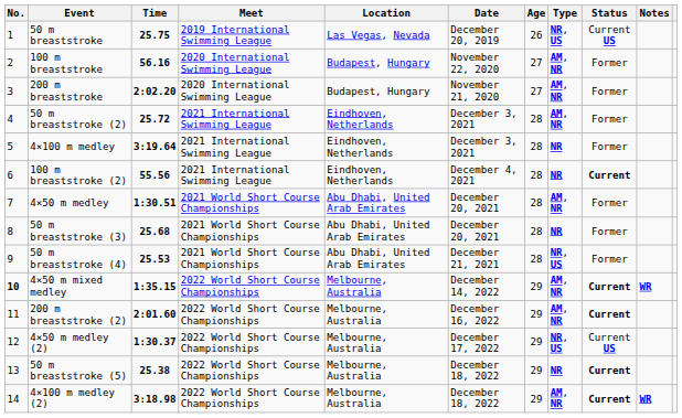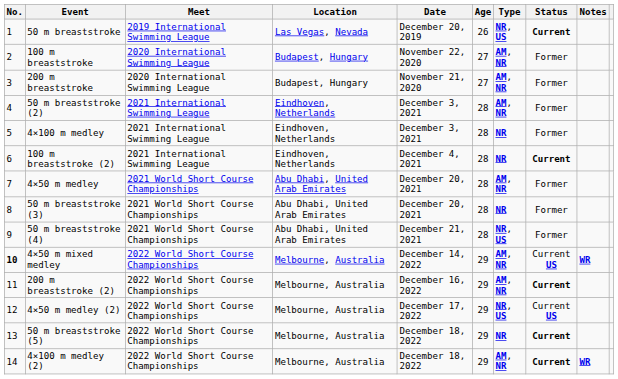- column: Time | 25.75 | 56.16 | 2:02.20 | 25.72 | 3:19.64 | 55.56 | 1:30.51 | 25.68 | 25.53 | 1:35.15 | 2:01.60 | 1:30.37 | 25.38 | 3:18.98
50 m breaststroke | Status: Current US -> Current
4×50 m mixed medley | Status: Current -> Current US
